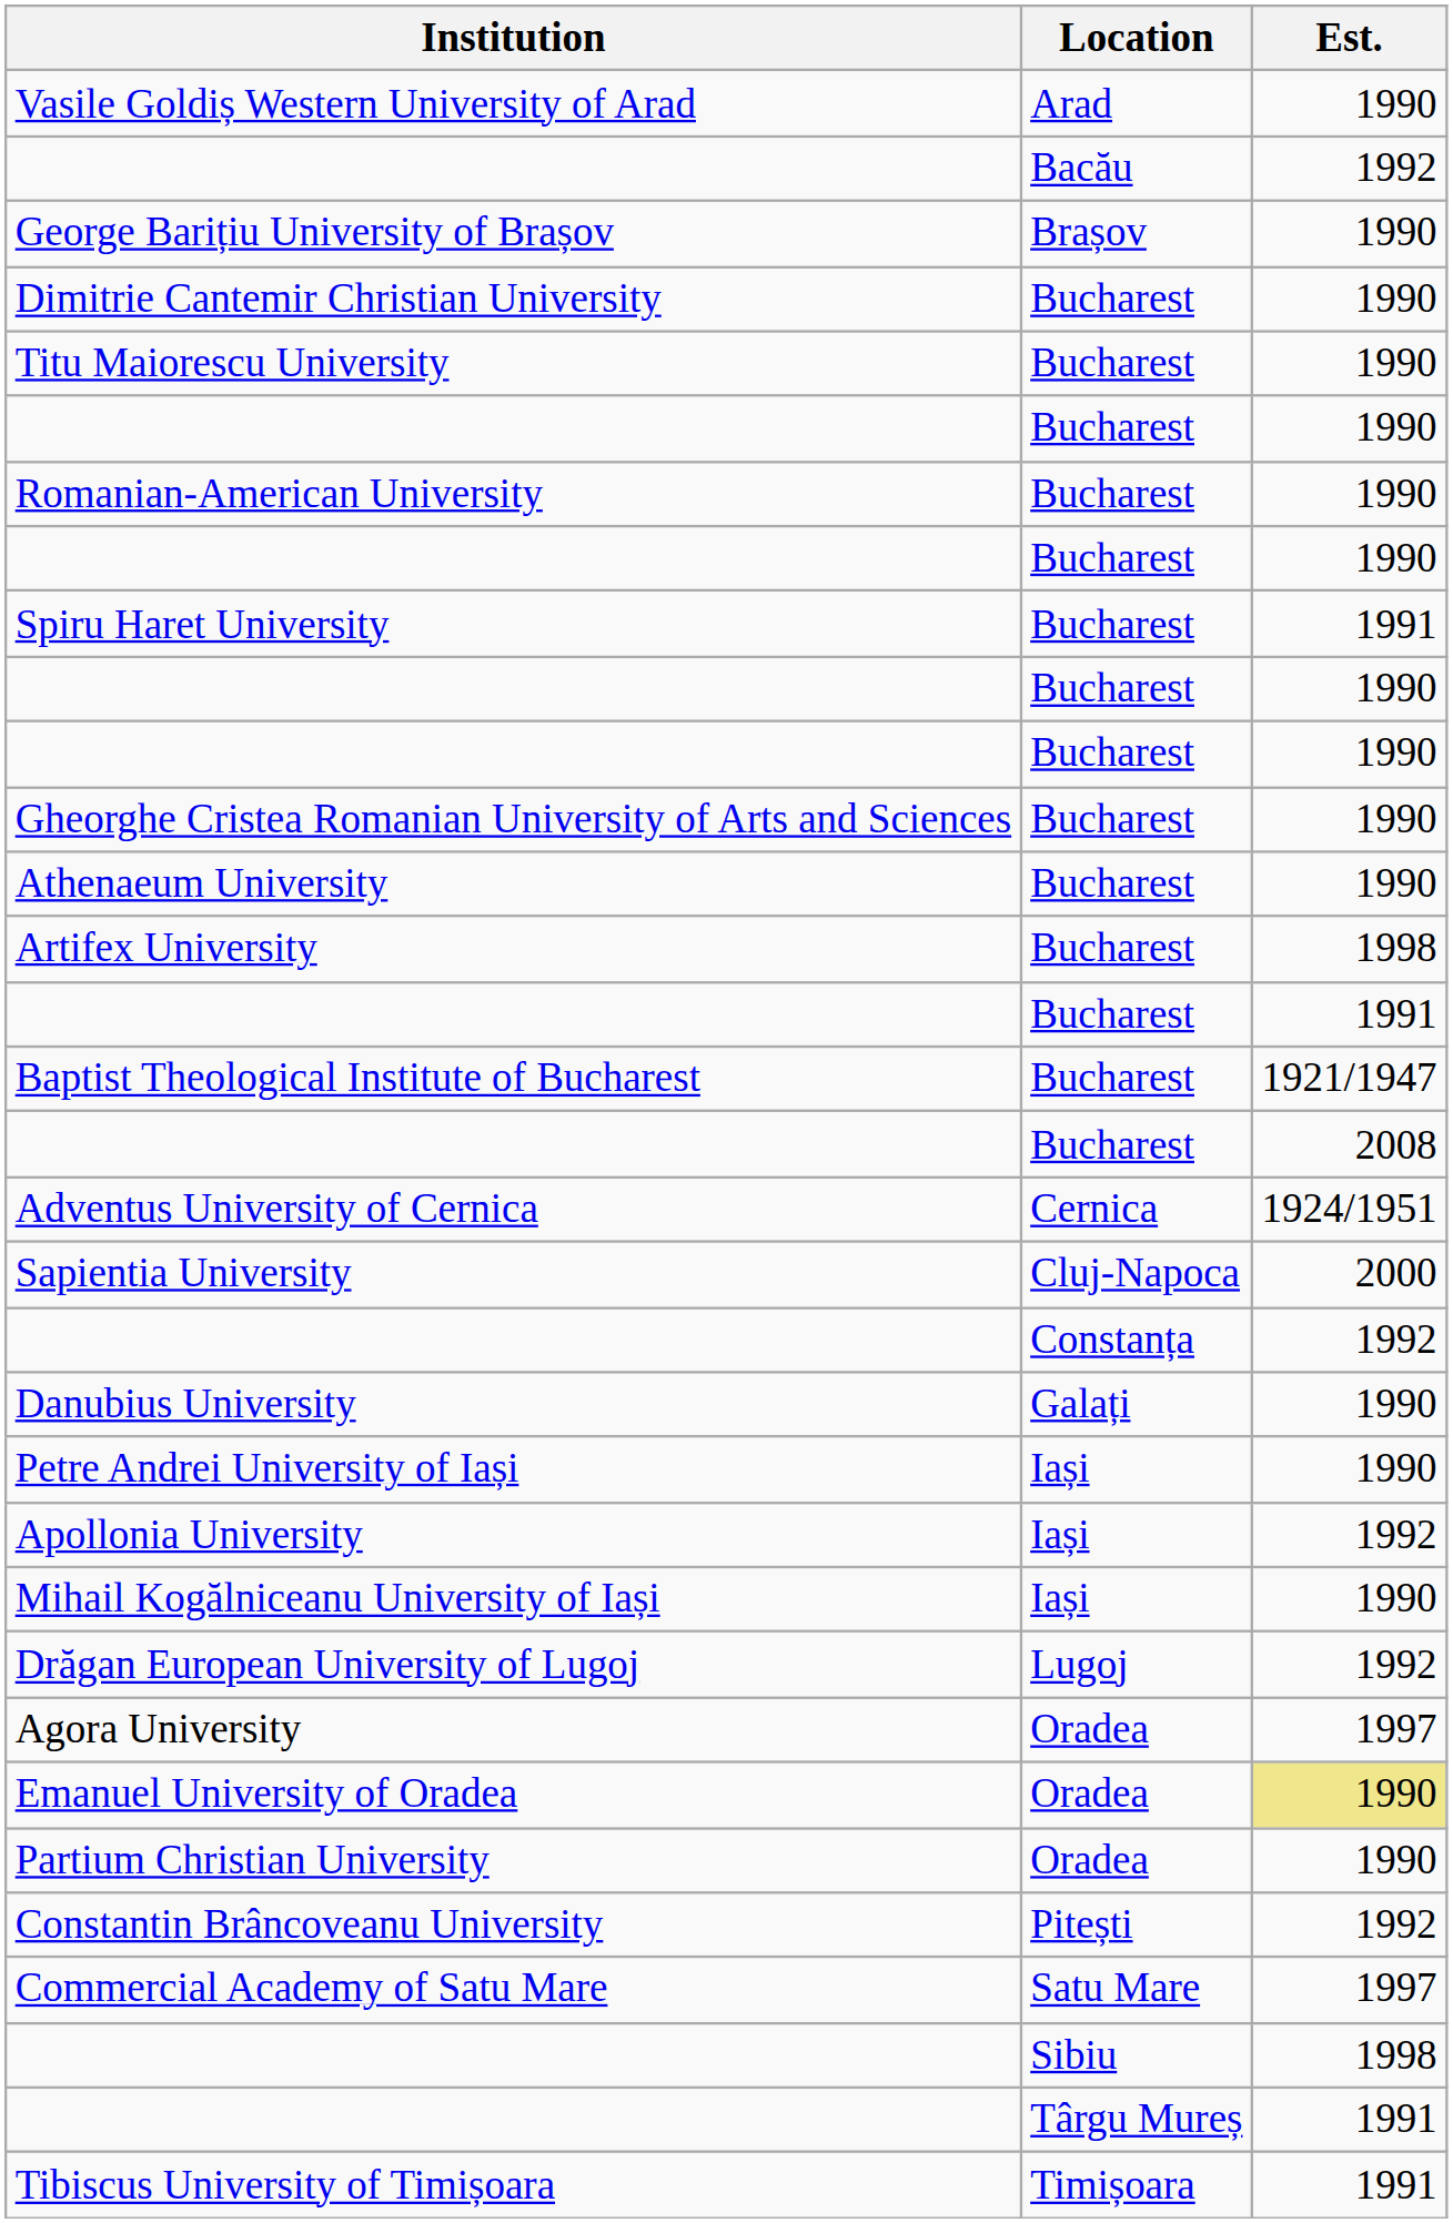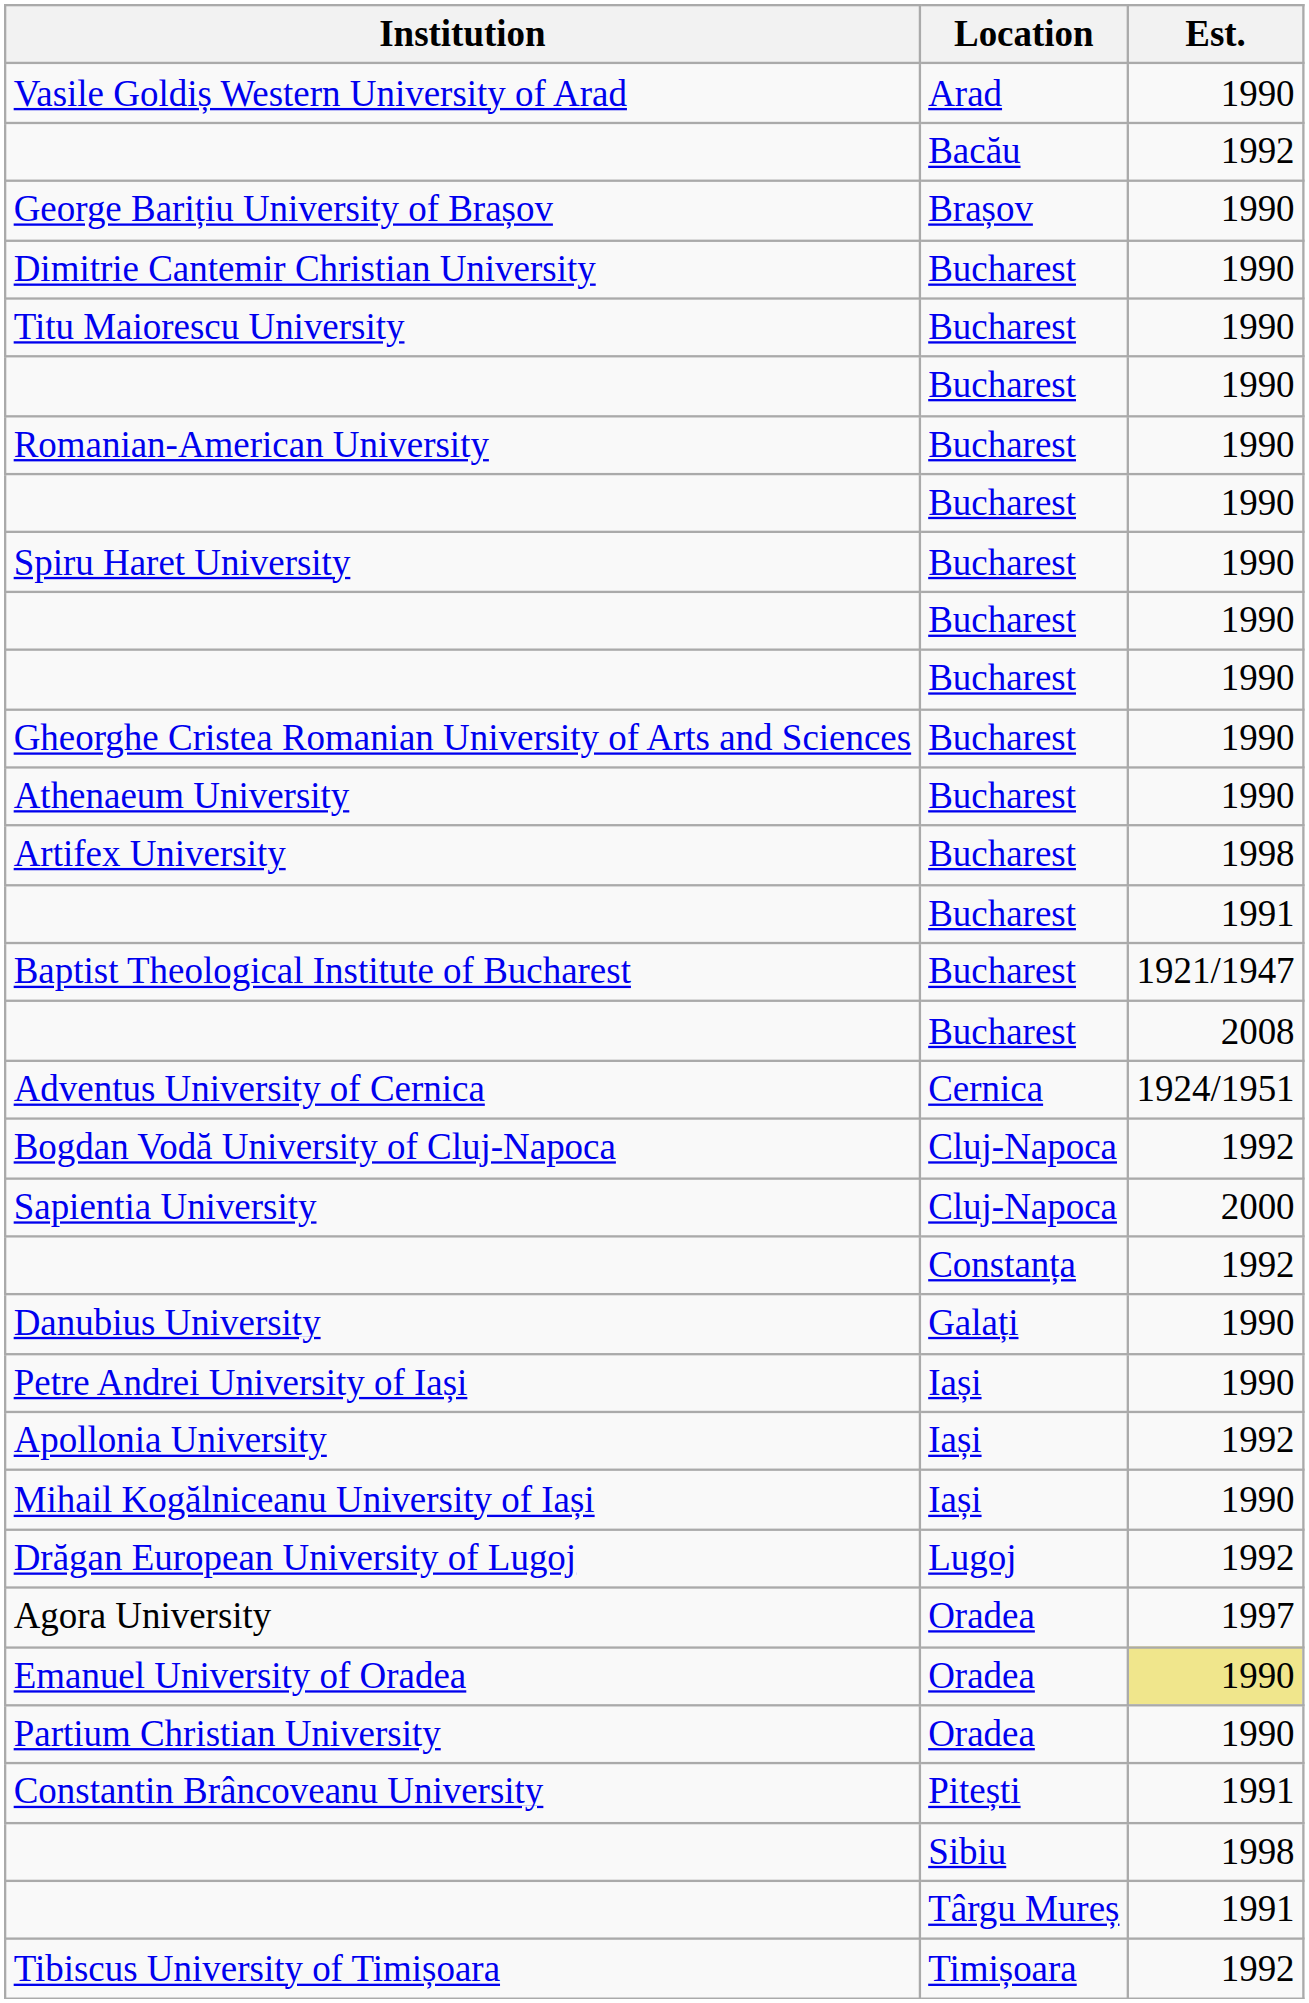Spiru Haret University | Est.: 1991 -> 1990
+ row: Bogdan Vodă University of Cluj-Napoca | Cluj-Napoca | 1992
Constantin Brâncoveanu University | Est.: 1992 -> 1991
- row: Commercial Academy of Satu Mare | Satu Mare | 1997
Tibiscus University of Timișoara | Est.: 1991 -> 1992
